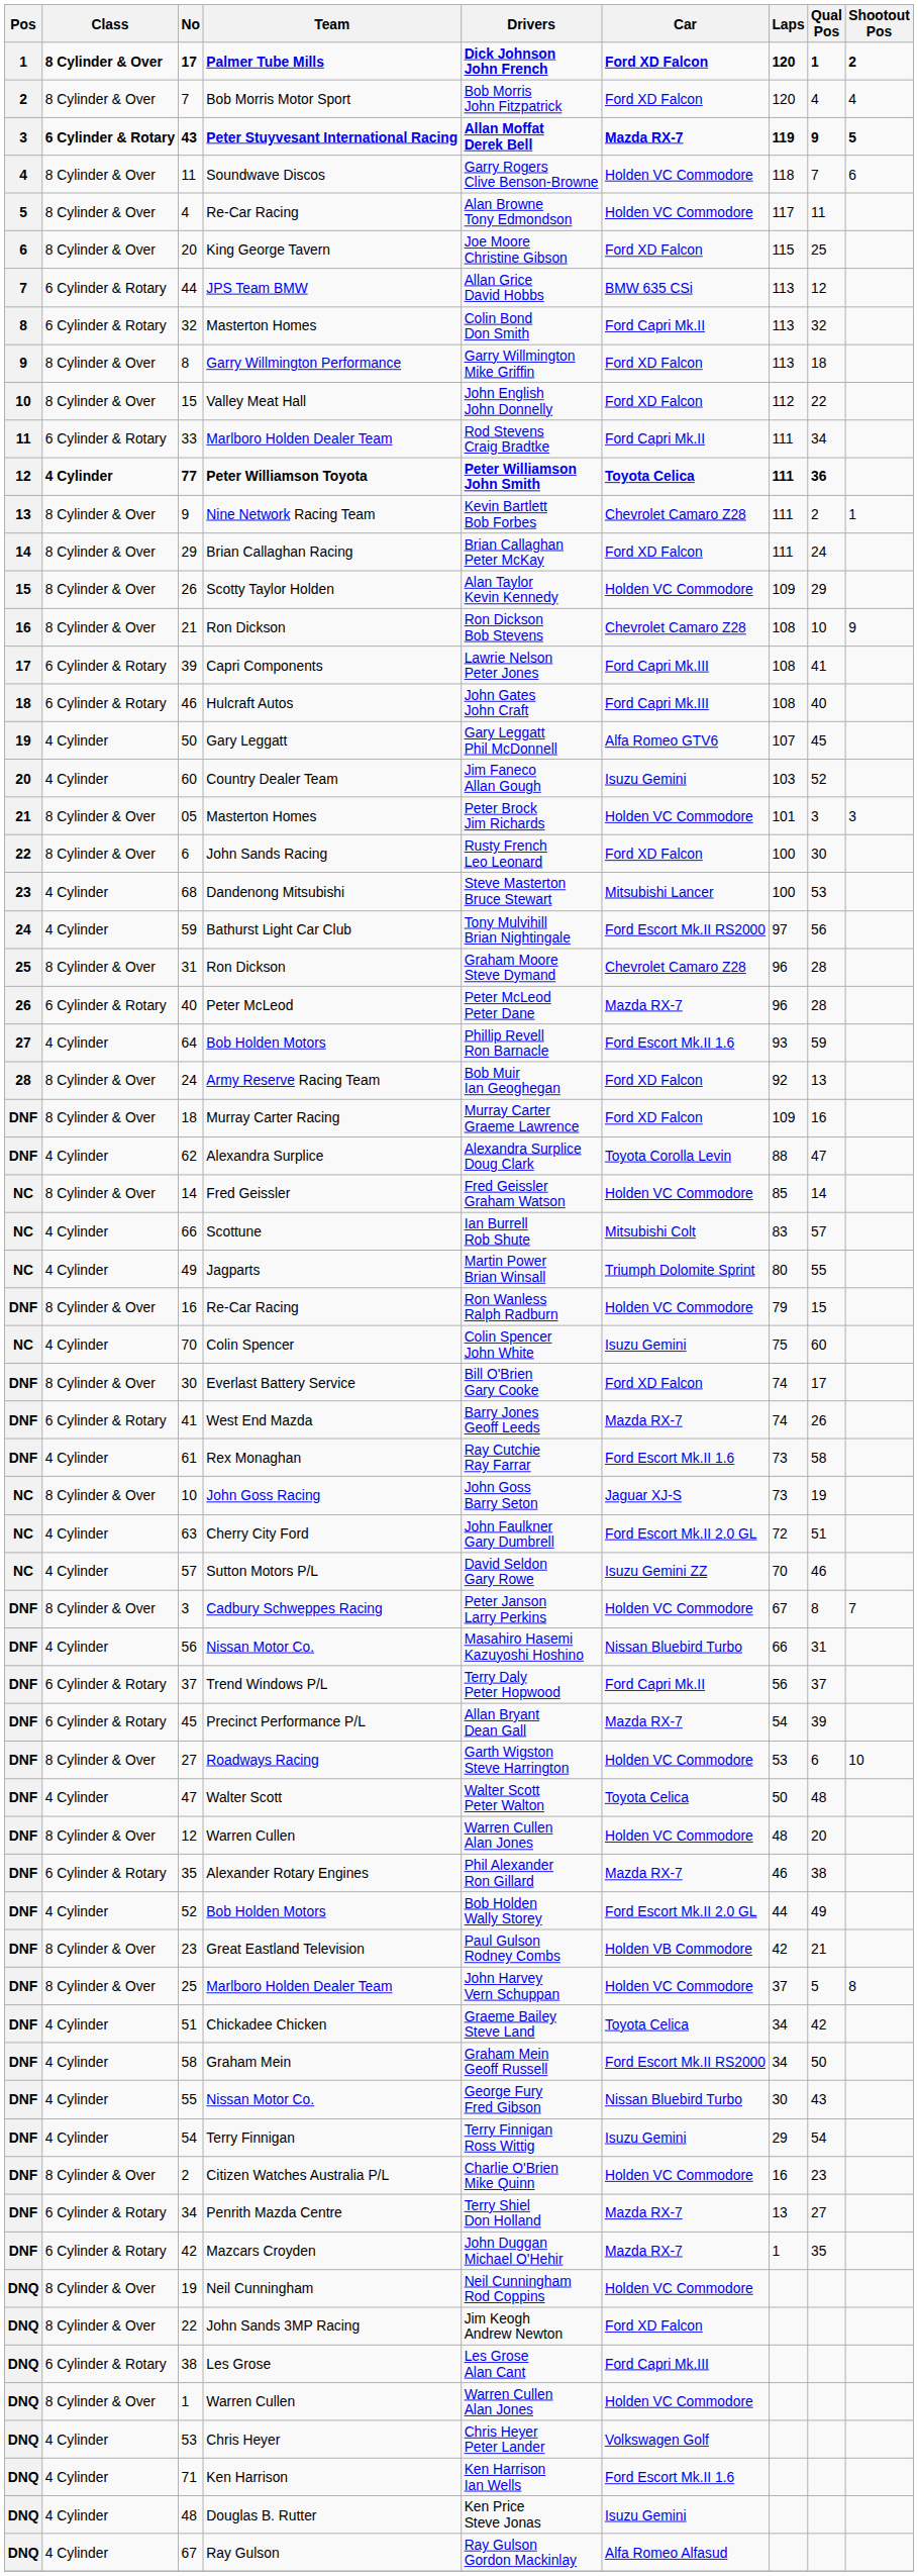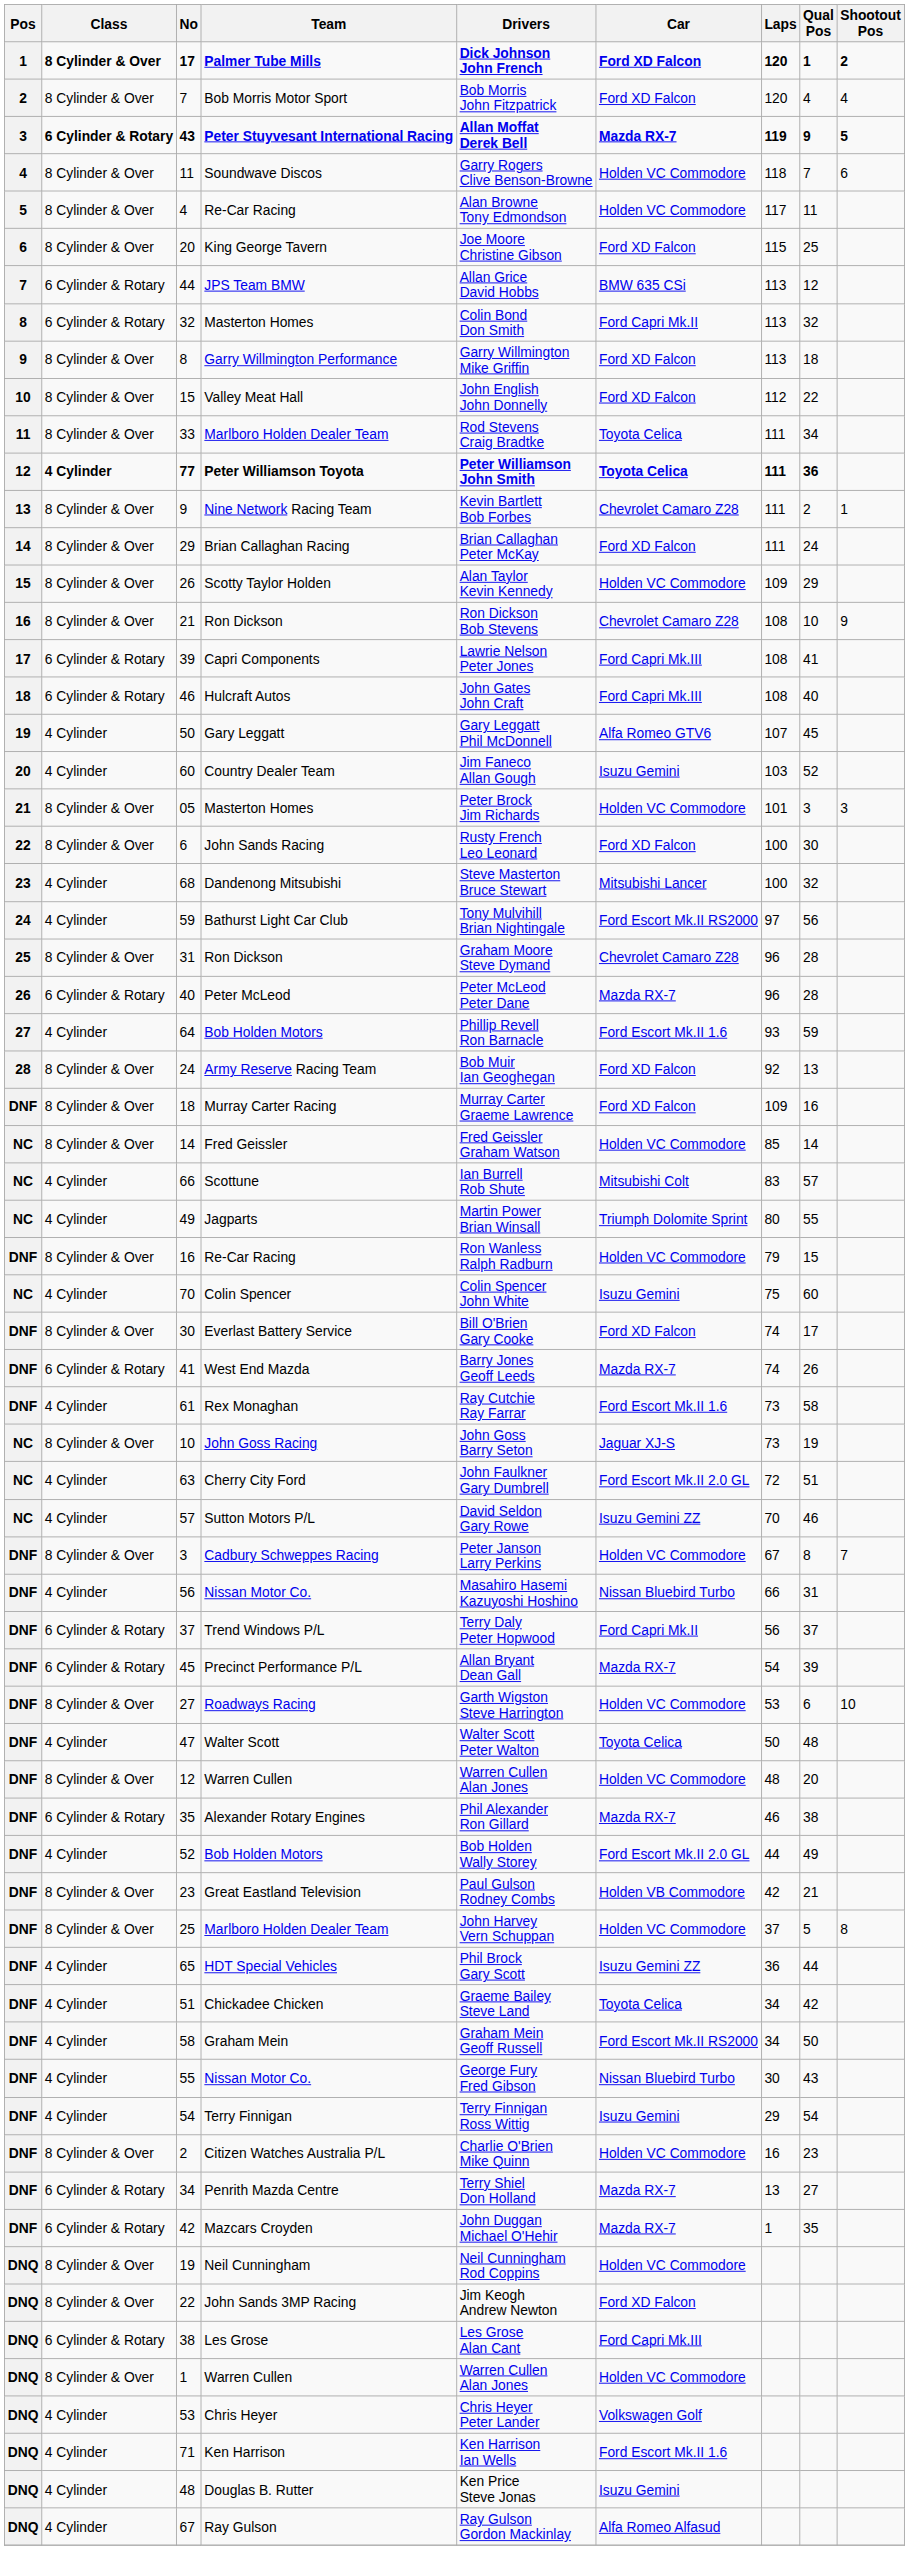33 | Class: 6 Cylinder & Rotary -> 8 Cylinder & Over
33 | Car: Ford Capri Mk.II -> Toyota Celica
68 | Qual Pos: 53 -> 32
- row: DNF | 4 Cylinder | 62 | Alexandra Surplice | Alexandra Surplice Doug Clark | Toyota Corolla Levin | 88 | 47
+ row: DNF | 4 Cylinder | 65 | HDT Special Vehicles | Phil Brock Gary Scott | Isuzu Gemini ZZ | 36 | 44
